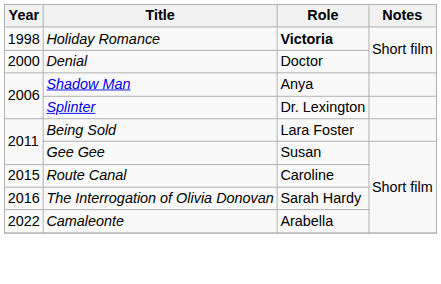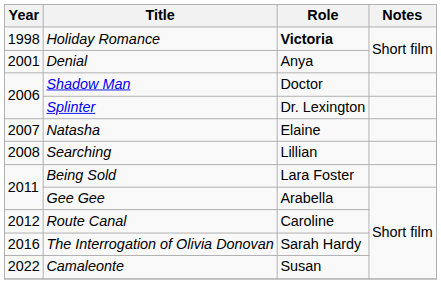Denial | Year: 2000 -> 2001
Denial | Role: Doctor -> Anya
Shadow Man | Role: Anya -> Doctor
+ row: 2007 | Natasha | Elaine
+ row: 2008 | Searching | Lillian
Gee Gee | Role: Susan -> Arabella
Route Canal | Year: 2015 -> 2012
Camaleonte | Role: Arabella -> Susan
